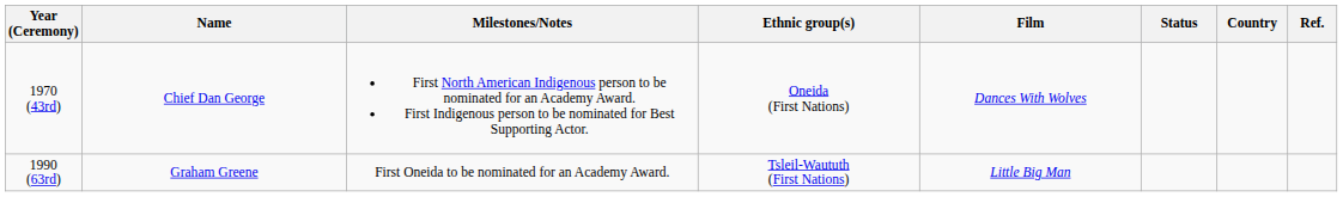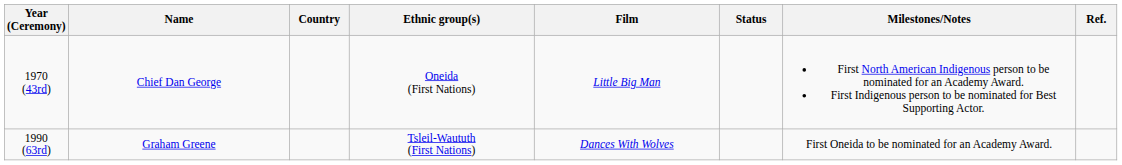columns swapped: Country <-> Milestones/Notes
1970 (43rd) | Film: Dances With Wolves -> Little Big Man
1990 (63rd) | Film: Little Big Man -> Dances With Wolves
